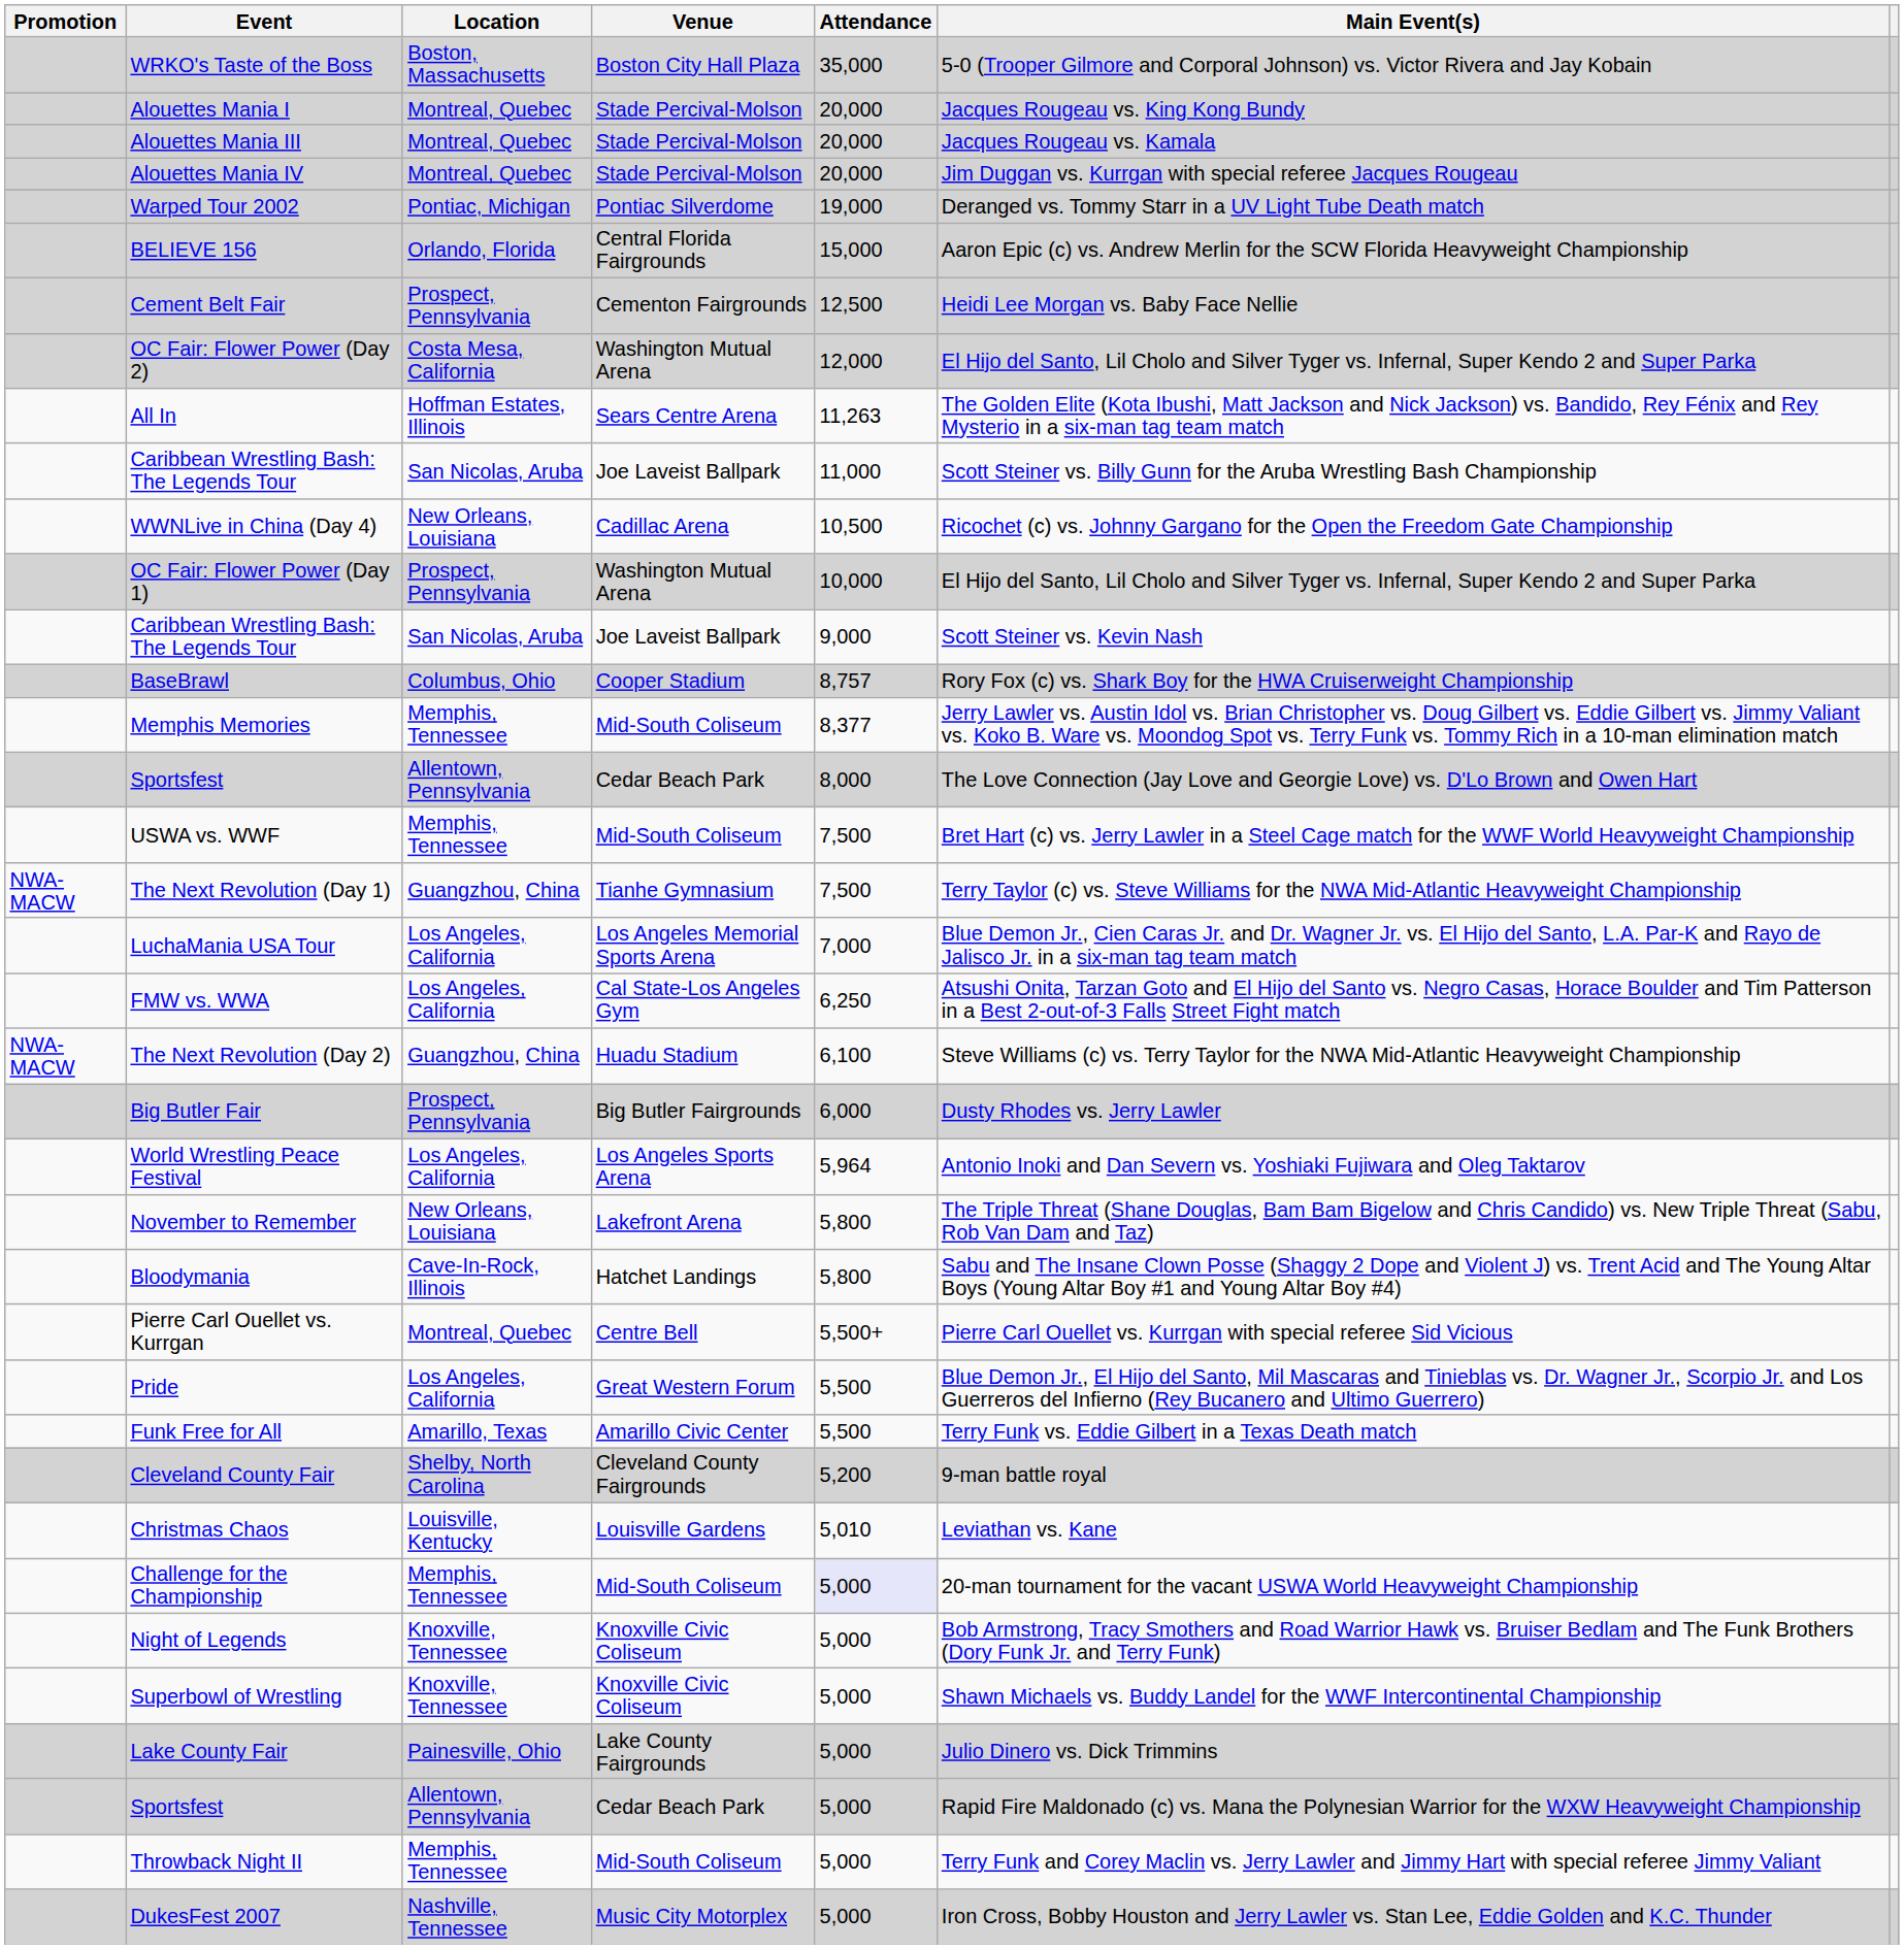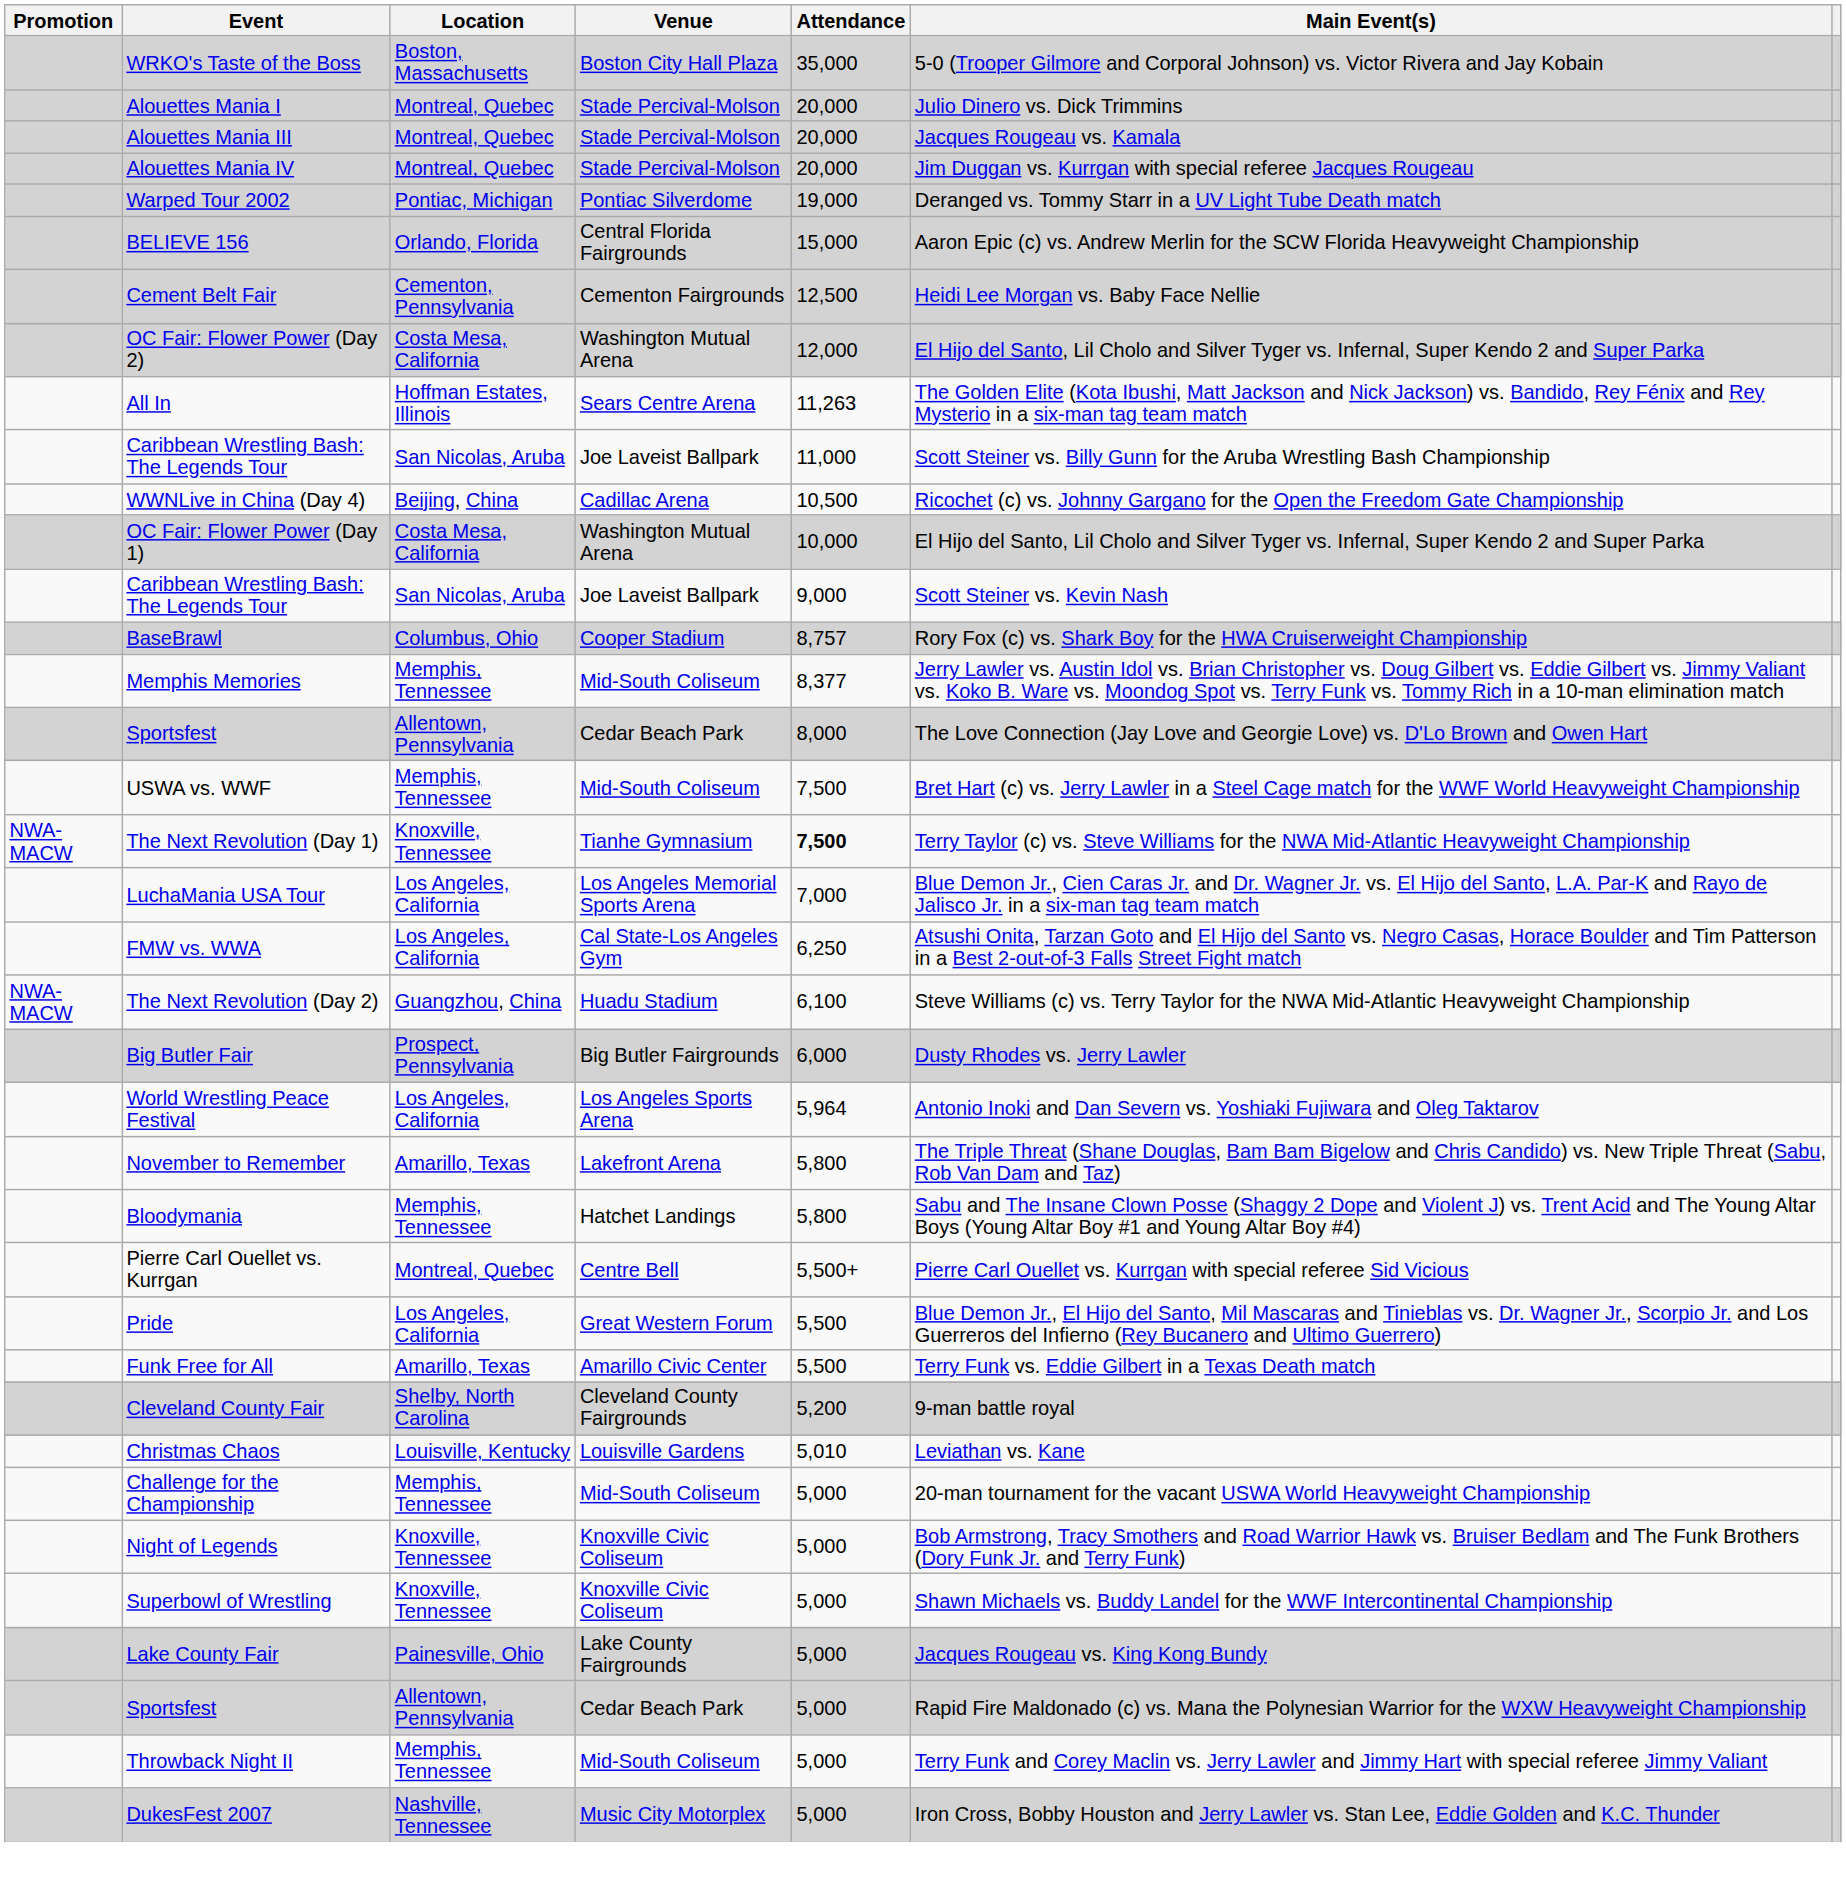Alouettes Mania I | Main Event(s): Jacques Rougeau vs. King Kong Bundy -> Julio Dinero vs. Dick Trimmins
Cement Belt Fair | Location: Prospect, Pennsylvania -> Cementon, Pennsylvania
WWNLive in China (Day 4) | Location: New Orleans, Louisiana -> Beijing, China
OC Fair: Flower Power (Day 1) | Location: Prospect, Pennsylvania -> Costa Mesa, California
The Next Revolution (Day 1) | Location: Guangzhou, China -> Knoxville, Tennessee
The Next Revolution (Day 1) | Attendance: normal -> bold
November to Remember | Location: New Orleans, Louisiana -> Amarillo, Texas
Bloodymania | Location: Cave-In-Rock, Illinois -> Memphis, Tennessee
Challenge for the Championship | Attendance: lavender background -> no background
Lake County Fair | Main Event(s): Julio Dinero vs. Dick Trimmins -> Jacques Rougeau vs. King Kong Bundy
